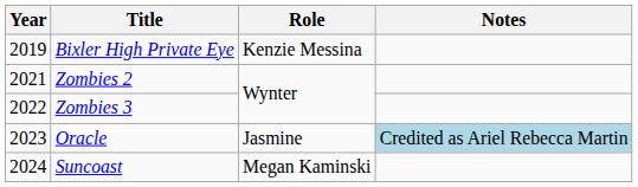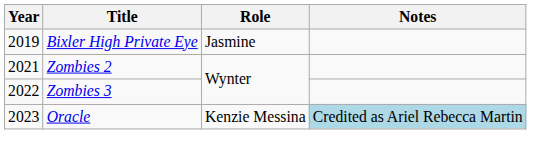Bixler High Private Eye | Role: Kenzie Messina -> Jasmine
Oracle | Role: Jasmine -> Kenzie Messina
- row: 2024 | Suncoast | Megan Kaminski
